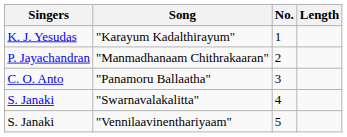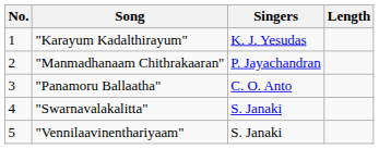columns swapped: No. <-> Singers
